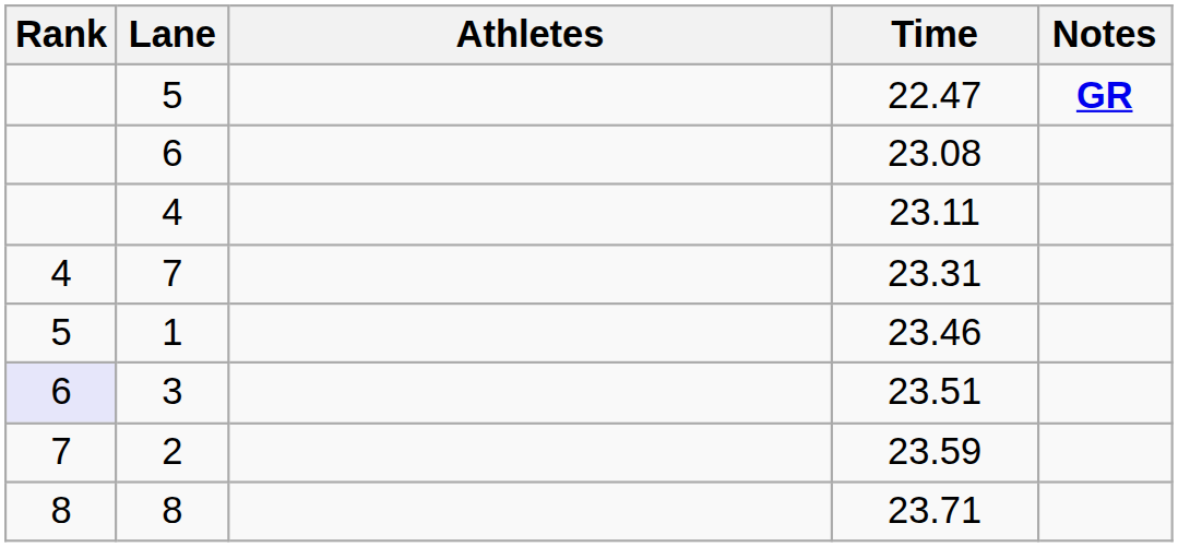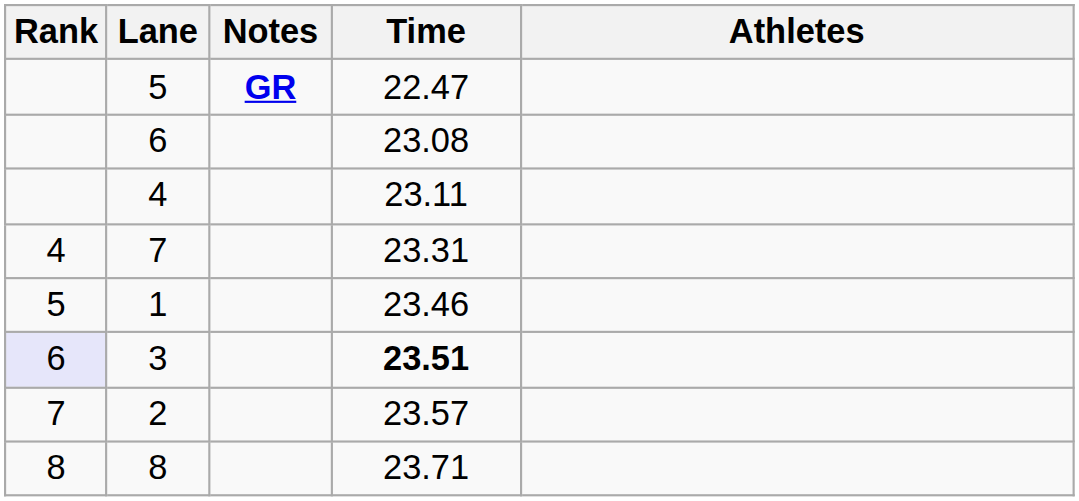columns swapped: Athletes <-> Notes
3 | Time: normal -> bold
2 | Time: 23.59 -> 23.57
